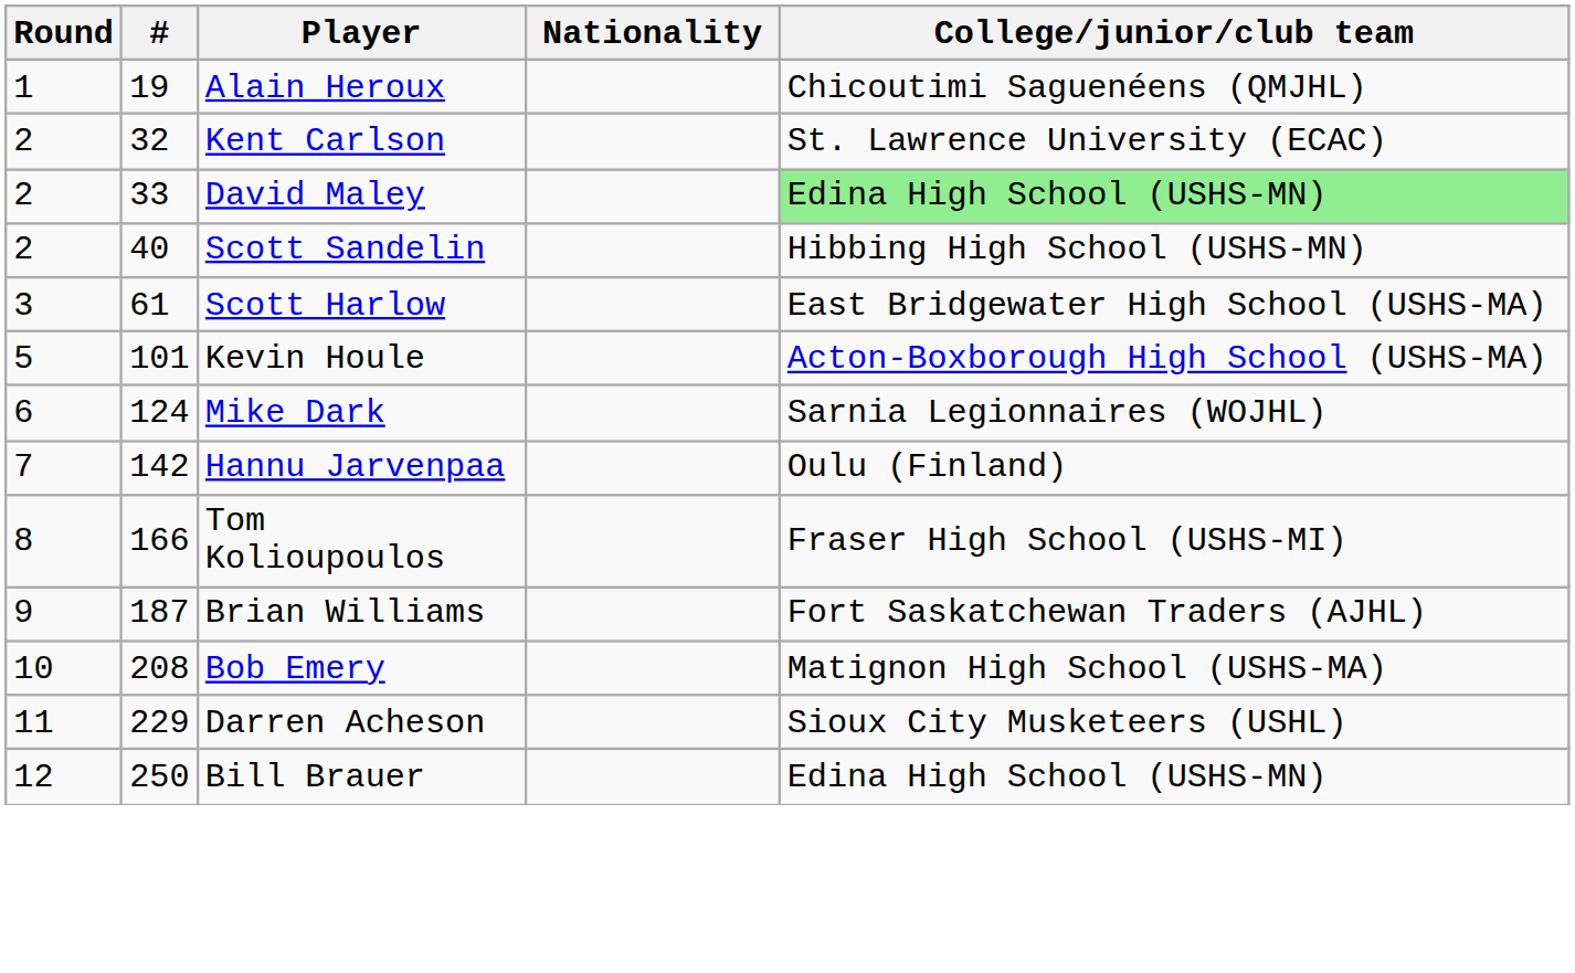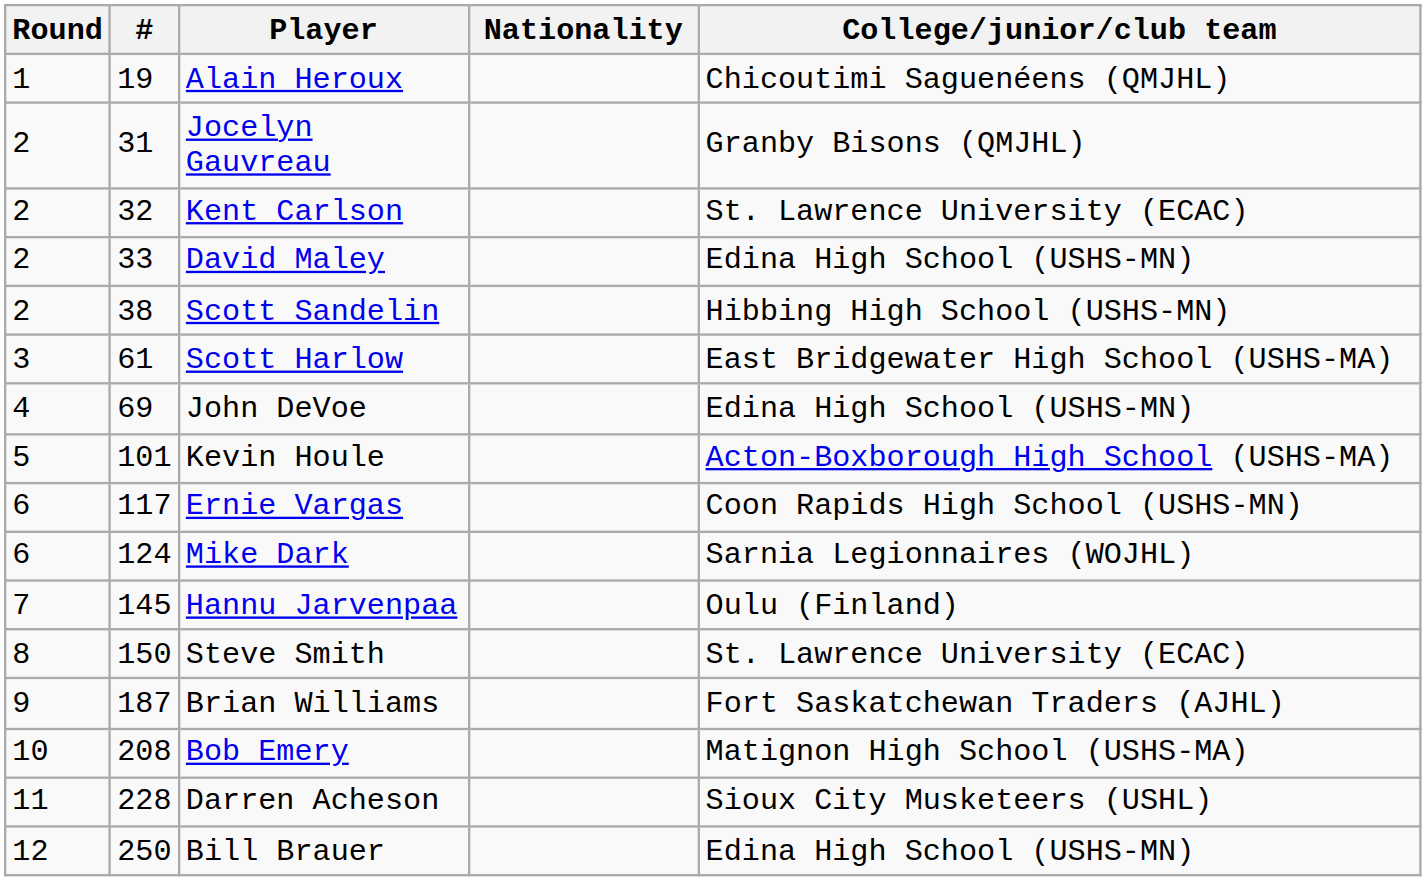+ row: 2 | 31 | Jocelyn Gauvreau | Granby Bisons (QMJHL)
David Maley | College/junior/club team: lightgreen background -> no background
Scott Sandelin | #: 40 -> 38
+ row: 4 | 69 | John DeVoe | Edina High School (USHS-MN)
+ row: 6 | 117 | Ernie Vargas | Coon Rapids High School (USHS-MN)
Hannu Jarvenpaa | #: 142 -> 145
+ row: 8 | 150 | Steve Smith | St. Lawrence University (ECAC)
- row: 8 | 166 | Tom Kolioupoulos | Fraser High School (USHS-MI)
Darren Acheson | #: 229 -> 228
